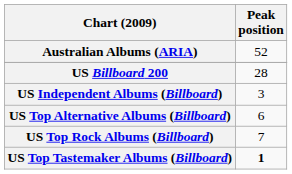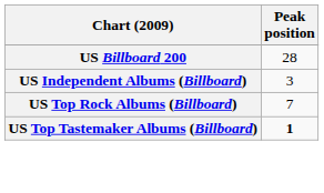- row: Australian Albums (ARIA) | 52
- row: US Top Alternative Albums (Billboard) | 6
